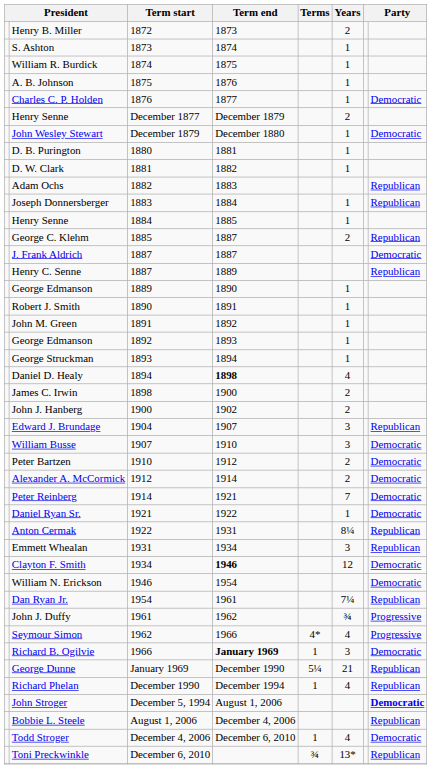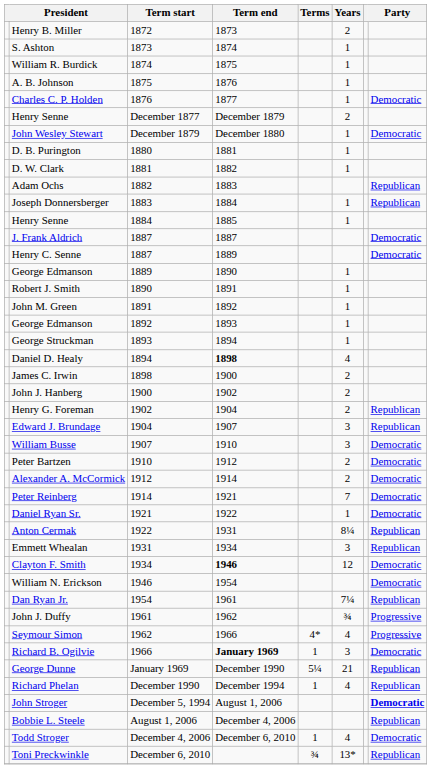- row: George C. Klehm | 1885 | 1887 | 2 | Republican
Henry C. Senne | Party: Republican -> Democratic
+ row: Henry G. Foreman | 1902 | 1904 | 2 | Republican
